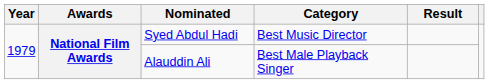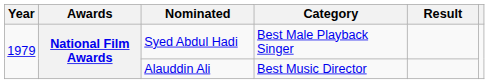Syed Abdul Hadi | Category: Best Music Director -> Best Male Playback Singer
Alauddin Ali | Category: Best Male Playback Singer -> Best Music Director
